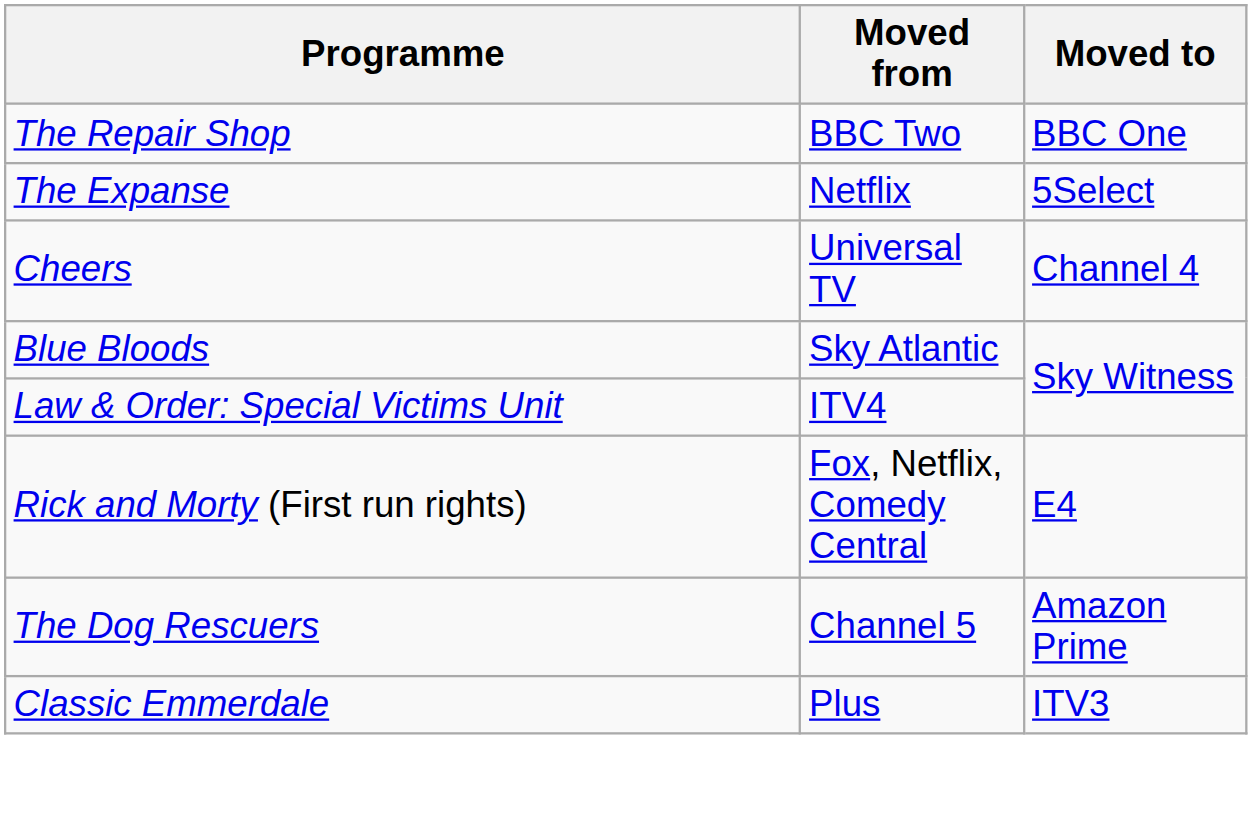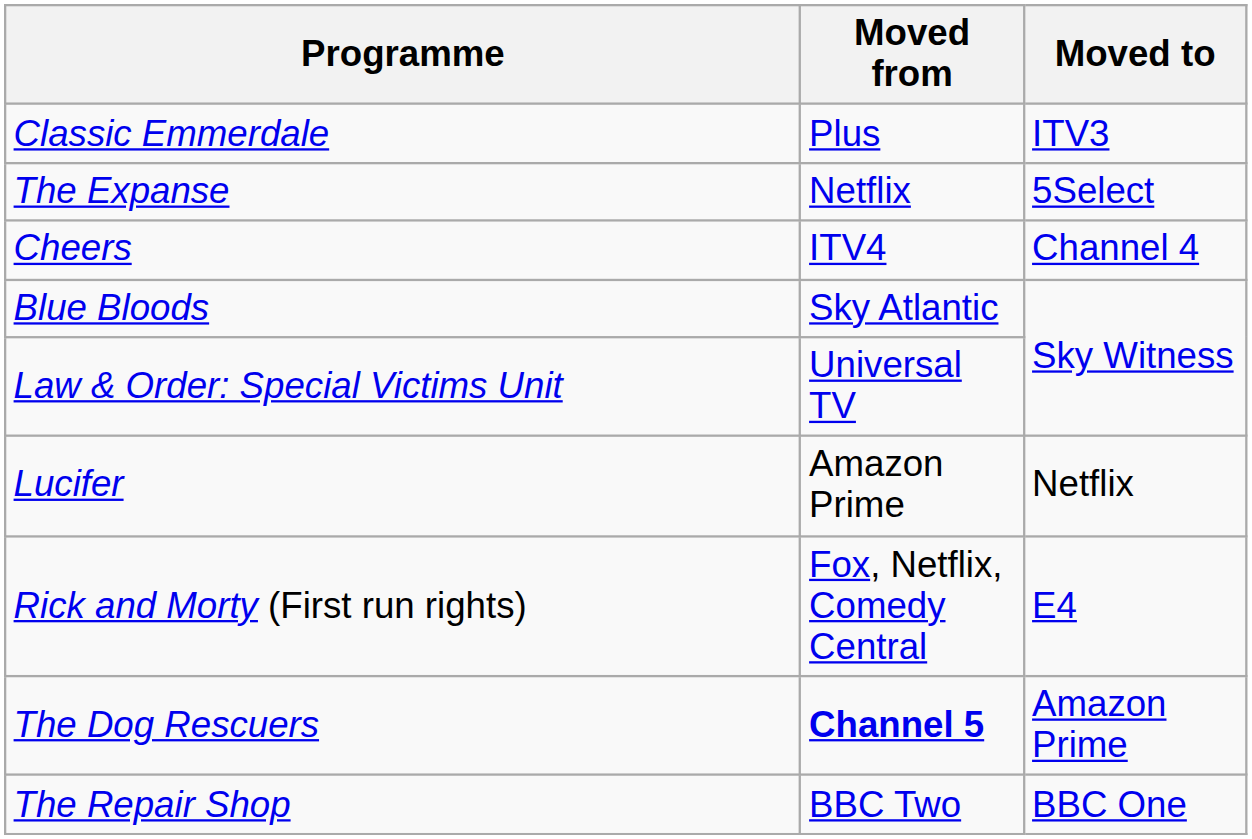rows swapped: Classic Emmerdale <-> The Repair Shop
Cheers | Moved from: Universal TV -> ITV4
Law & Order: Special Victims Unit | Moved from: ITV4 -> Universal TV
+ row: Lucifer | Amazon Prime | Netflix
The Dog Rescuers | Moved from: normal -> bold
